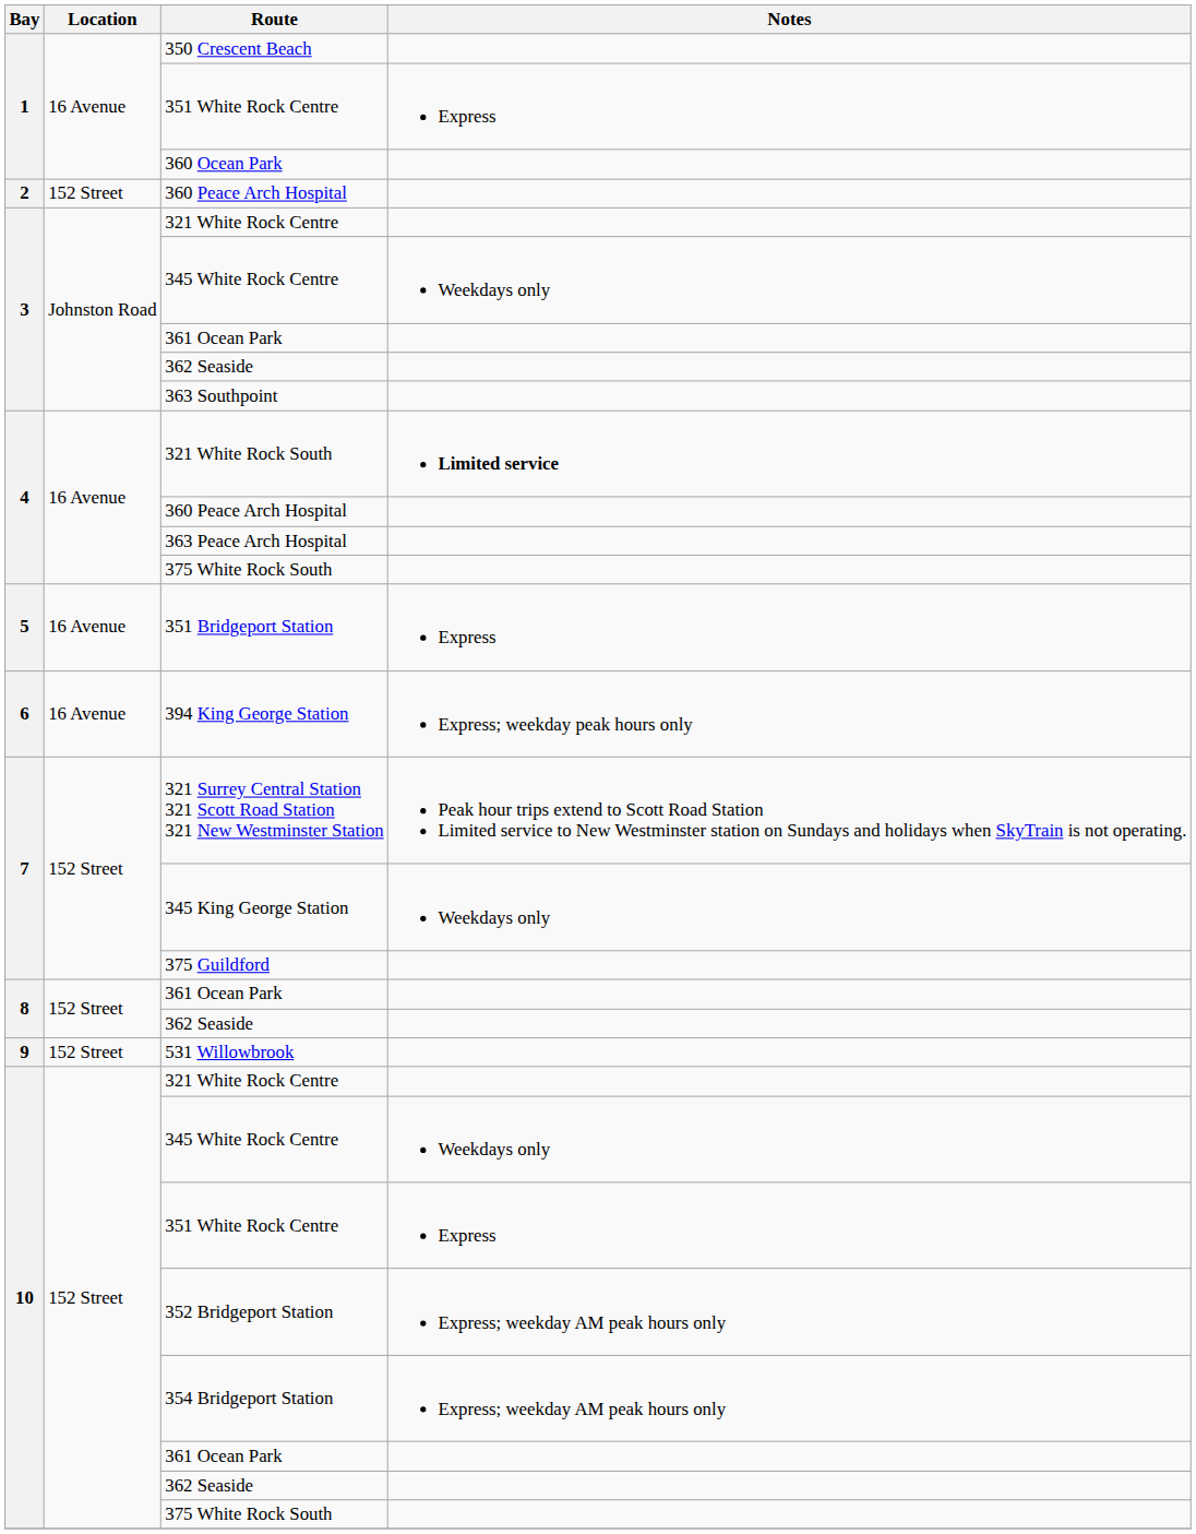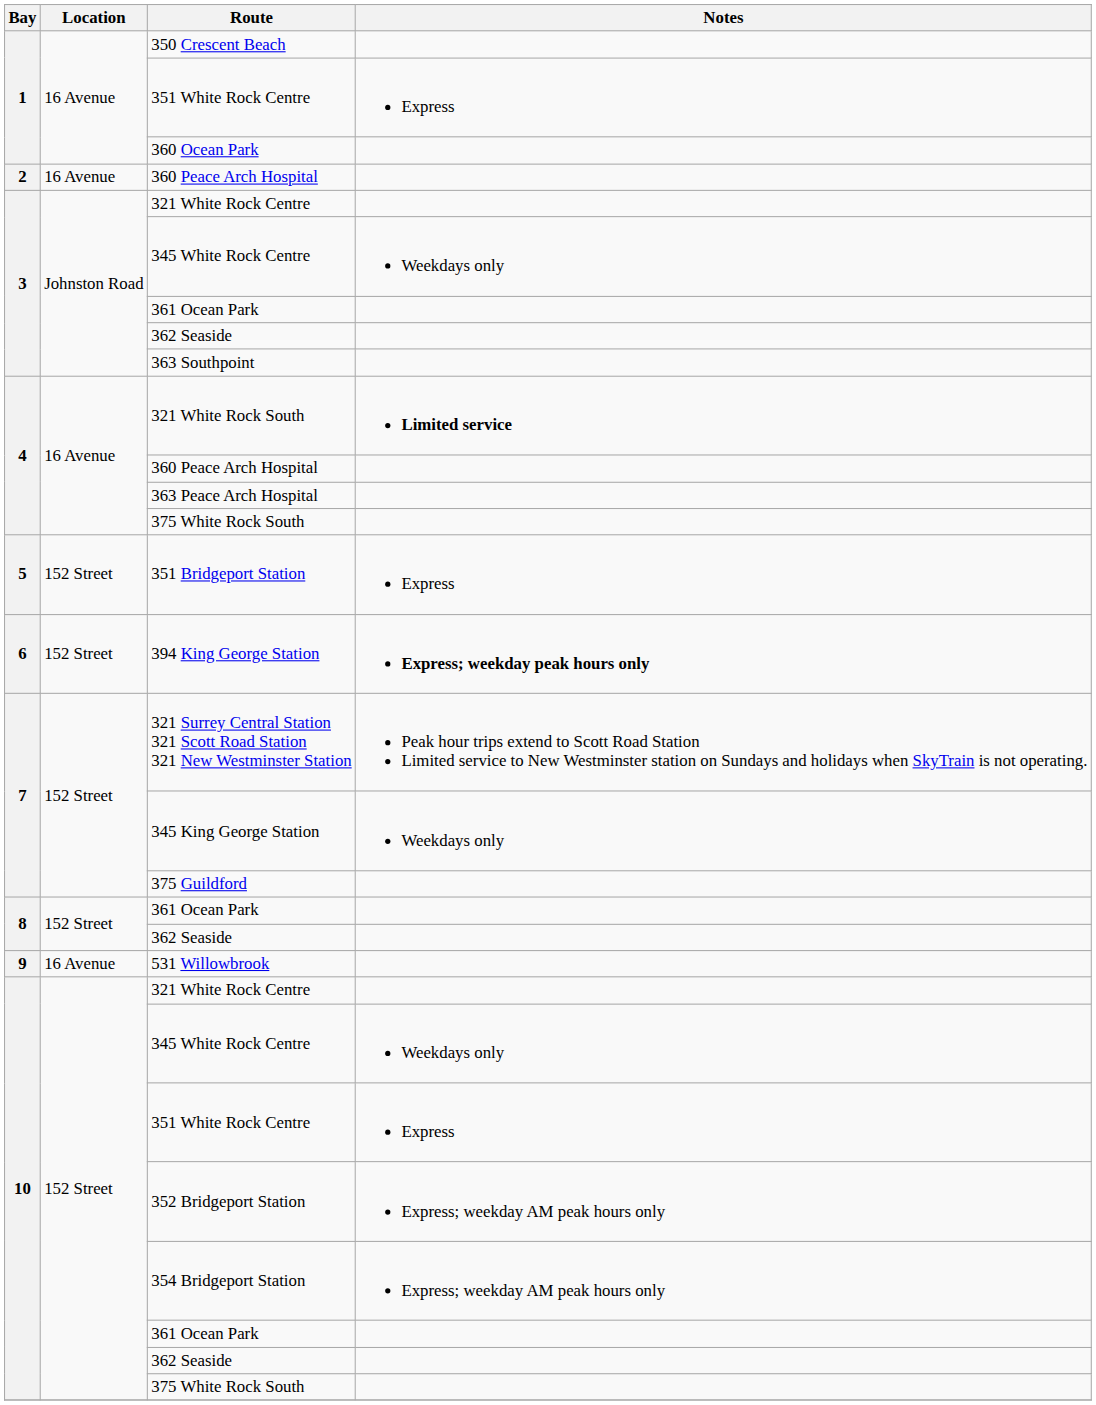2 / 360 Peace Arch Hospital | Location: 152 Street -> 16 Avenue
351 Bridgeport Station | Location: 16 Avenue -> 152 Street
394 King George Station | Location: 16 Avenue -> 152 Street
394 King George Station | Notes: normal -> bold
531 Willowbrook | Location: 152 Street -> 16 Avenue
